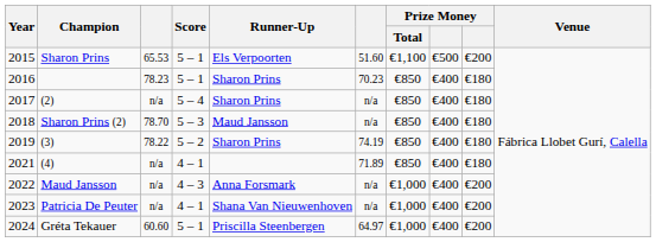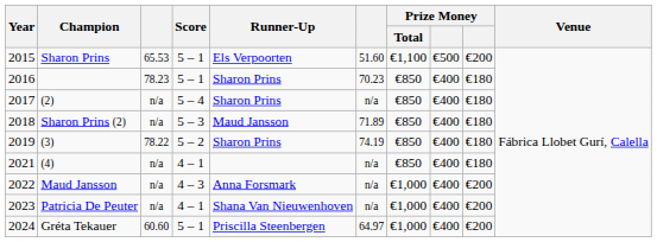Sharon Prins (2) | column 3: 78.70 -> n/a
Sharon Prins (2) | column 6: n/a -> 71.89
(4) | column 6: 71.89 -> n/a
